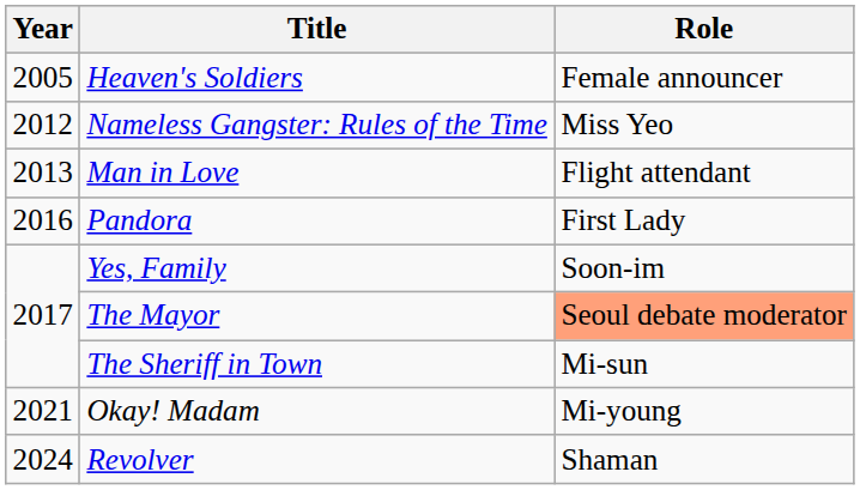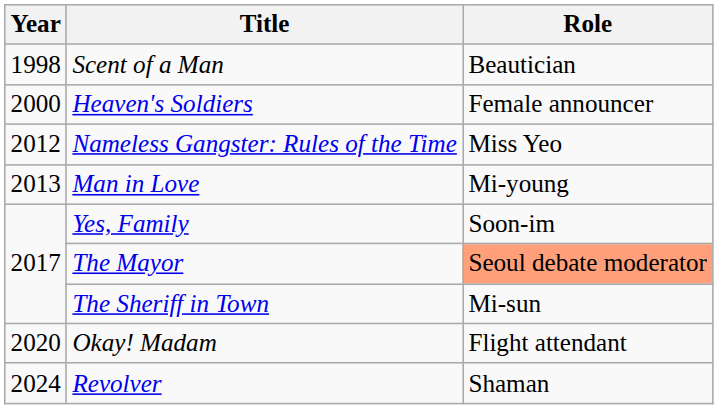+ row: 1998 | Scent of a Man | Beautician
Heaven's Soldiers | Year: 2005 -> 2000
Man in Love | Role: Flight attendant -> Mi-young
- row: 2016 | Pandora | First Lady
Okay! Madam | Year: 2021 -> 2020
Okay! Madam | Role: Mi-young -> Flight attendant
